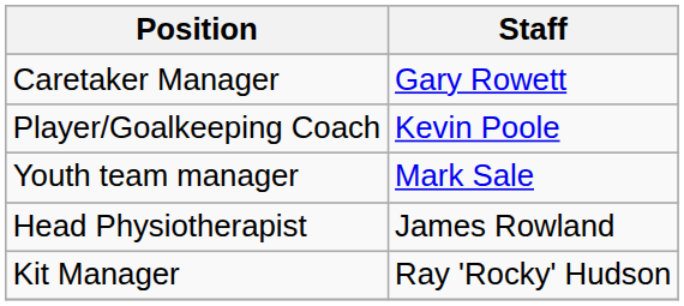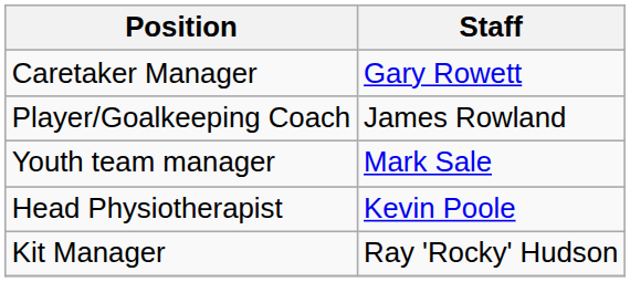Player/Goalkeeping Coach | Staff: Kevin Poole -> James Rowland
Head Physiotherapist | Staff: James Rowland -> Kevin Poole
